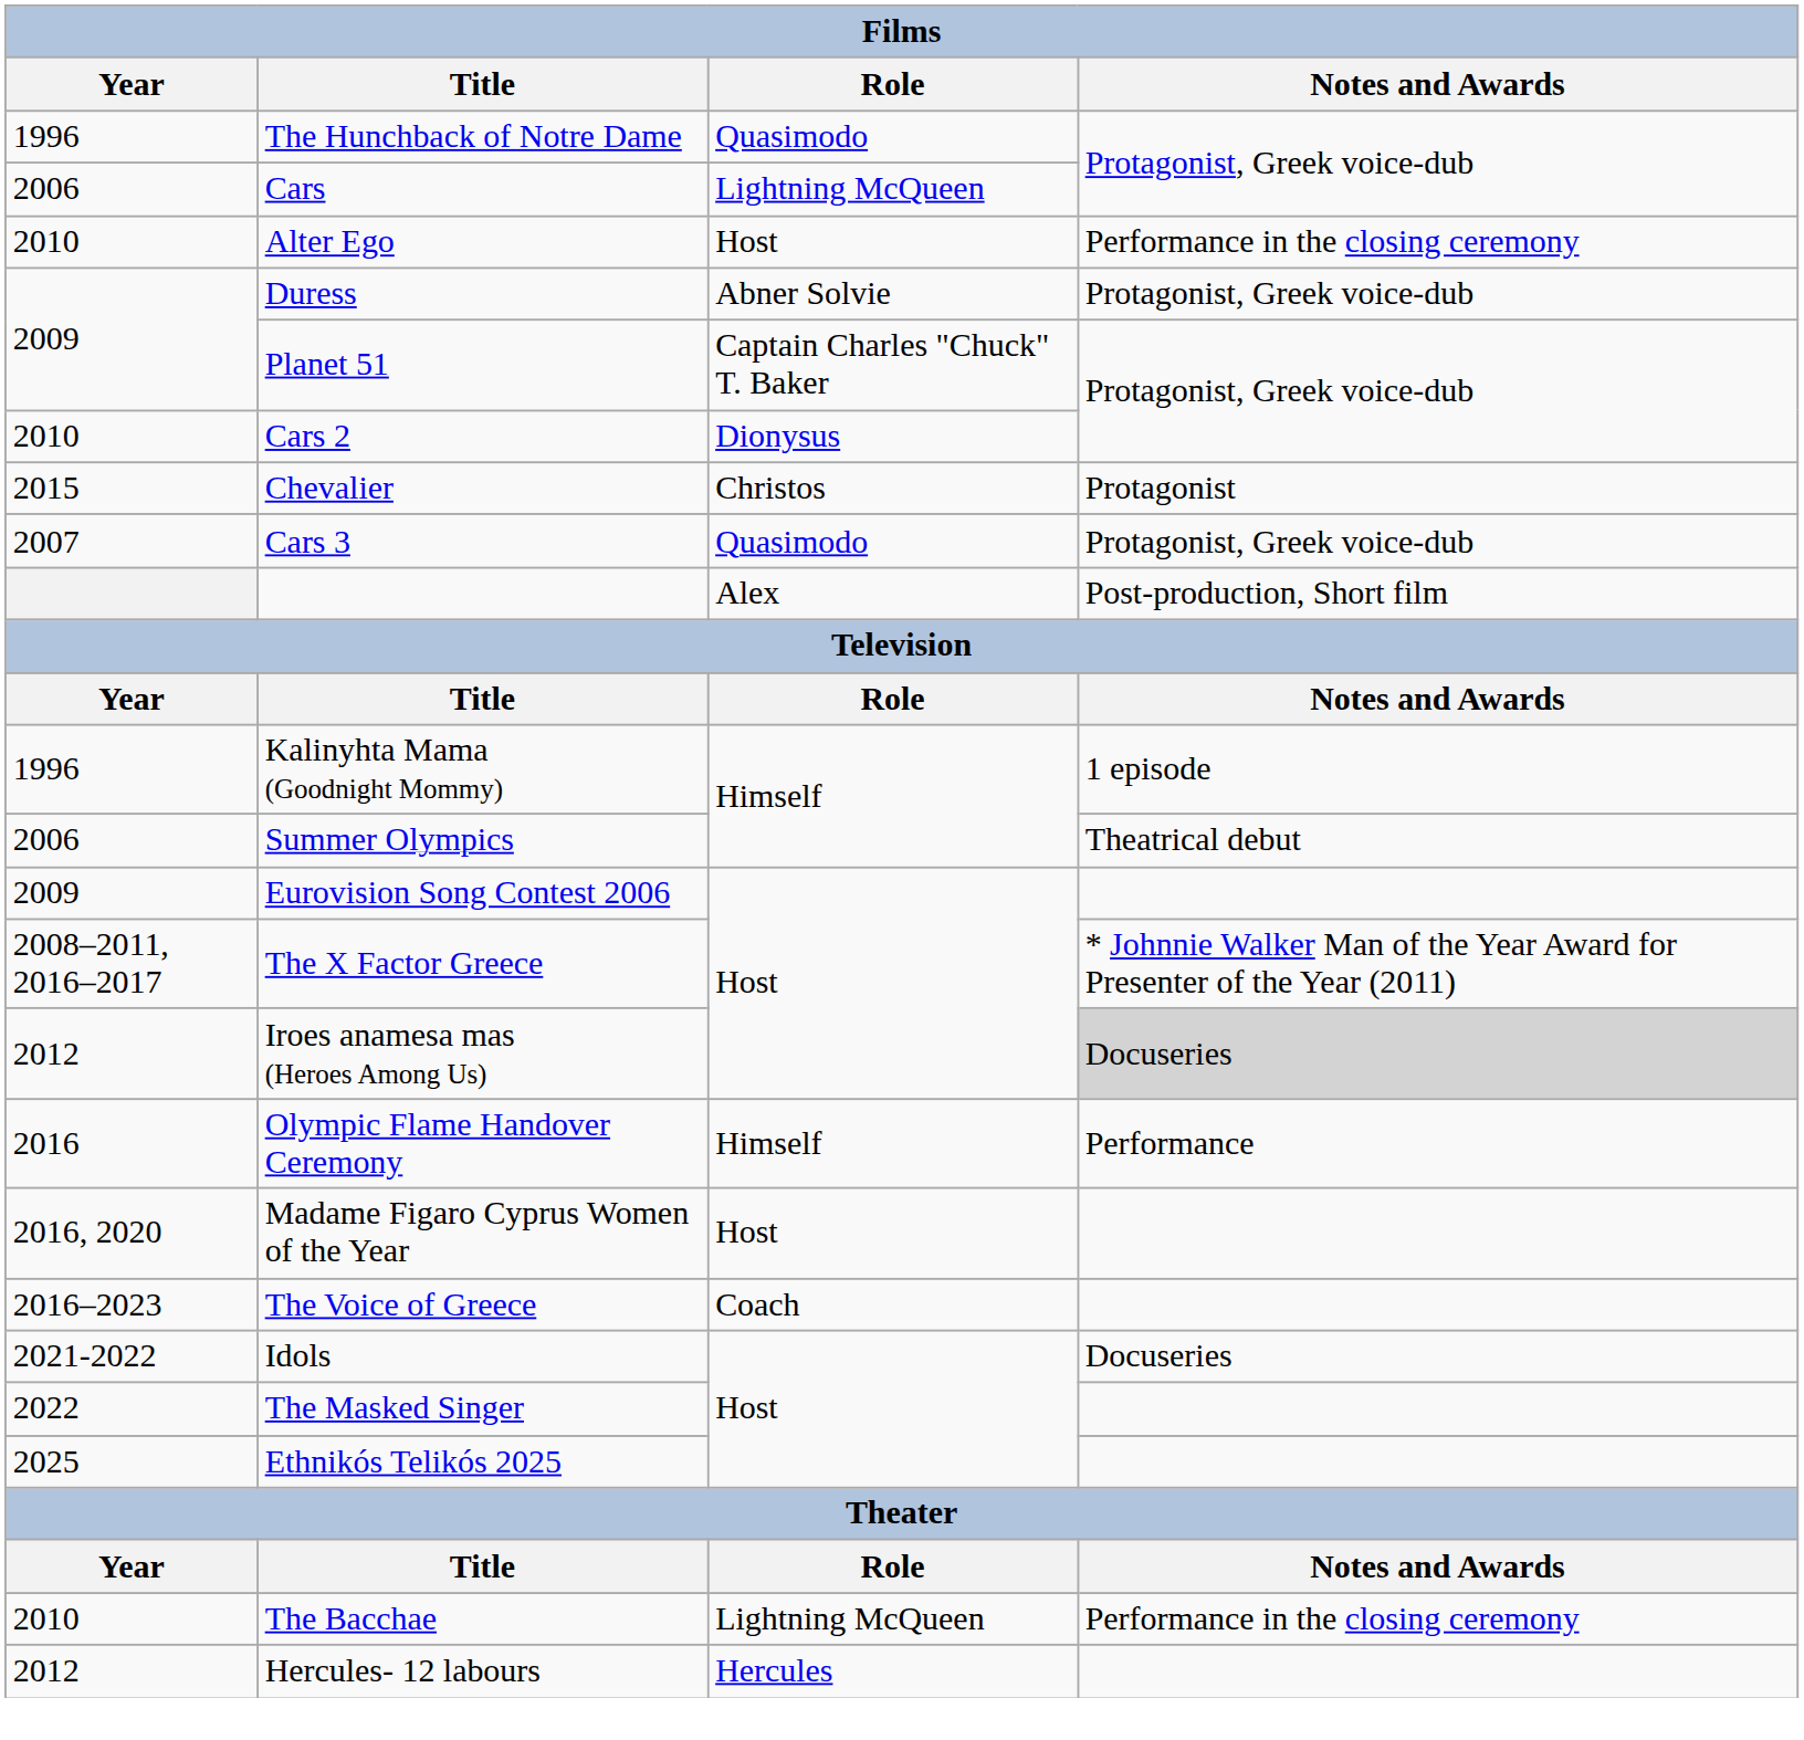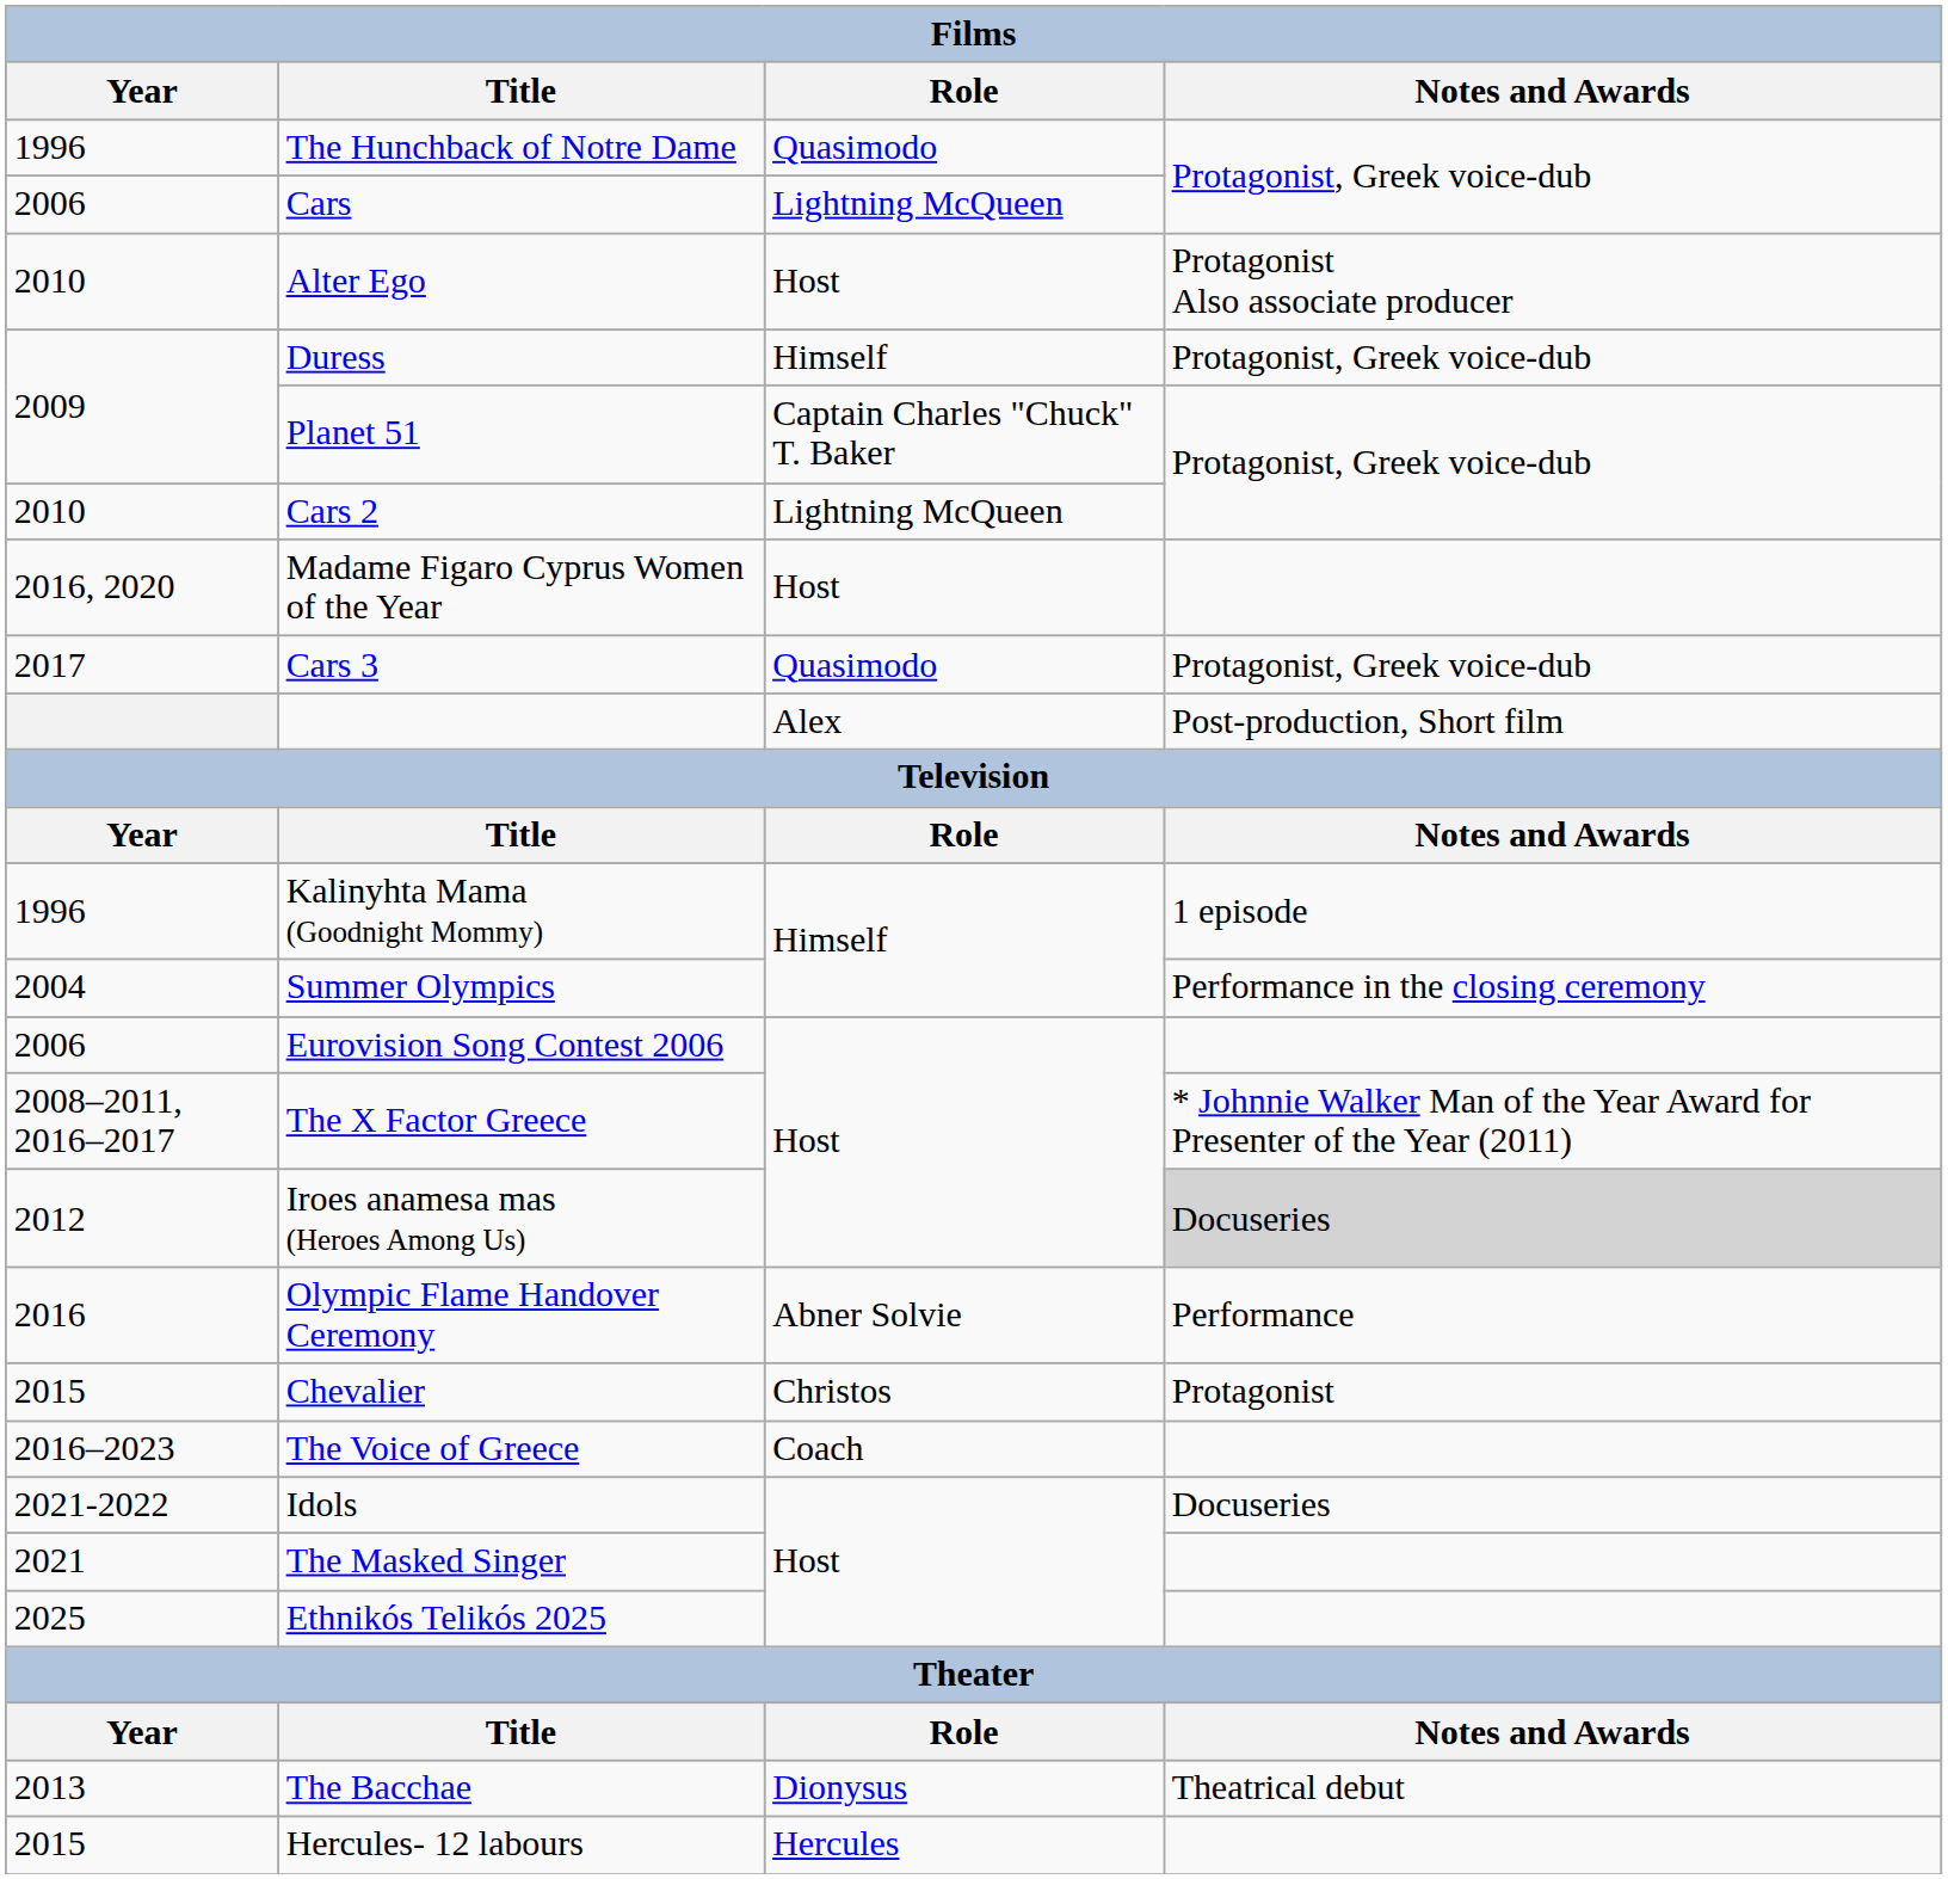Alter Ego | Notes and Awards: Performance in the closing ceremony -> Protagonist Also associate producer
Duress | Role: Abner Solvie -> Himself
Cars 2 | Role: Dionysus -> Lightning McQueen
rows swapped: Chevalier <-> Madame Figaro Cyprus Women of the Year
Cars 3 | Year: 2007 -> 2017
Summer Olympics | Year: 2006 -> 2004
Summer Olympics | Notes and Awards: Theatrical debut -> Performance in the closing ceremony
Eurovision Song Contest 2006 | Year: 2009 -> 2006
Olympic Flame Handover Ceremony | Role: Himself -> Abner Solvie
The Masked Singer | Year: 2022 -> 2021
The Bacchae | Year: 2010 -> 2013
The Bacchae | Role: Lightning McQueen -> Dionysus
The Bacchae | Notes and Awards: Performance in the closing ceremony -> Theatrical debut
Hercules- 12 labours | Year: 2012 -> 2015
